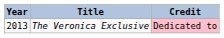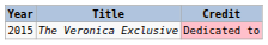The Veronica Exclusive | Year: 2013 -> 2015
